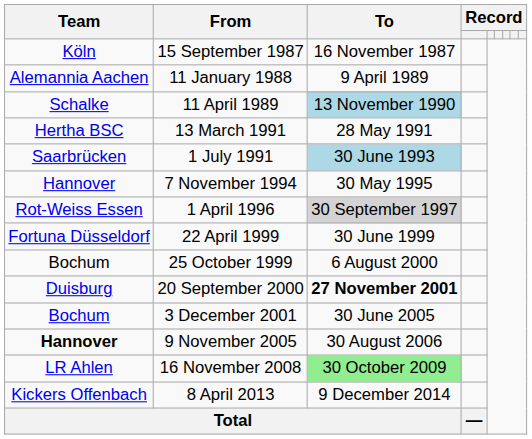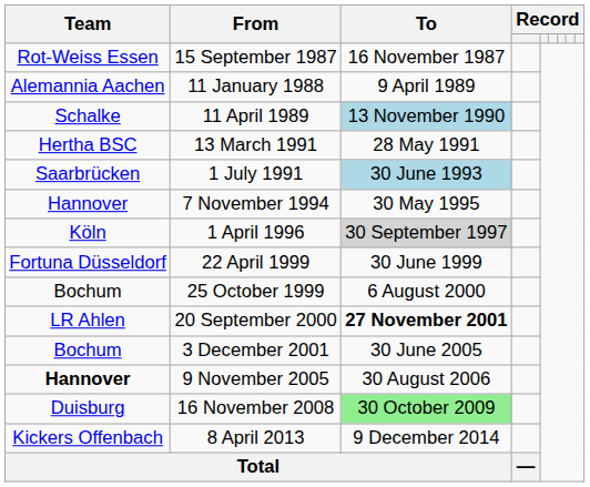15 September 1987 | Team: Köln -> Rot-Weiss Essen
1 April 1996 | Team: Rot-Weiss Essen -> Köln
20 September 2000 | Team: Duisburg -> LR Ahlen
16 November 2008 | Team: LR Ahlen -> Duisburg
